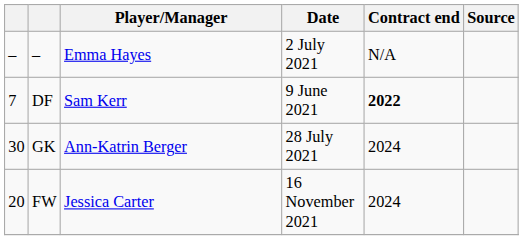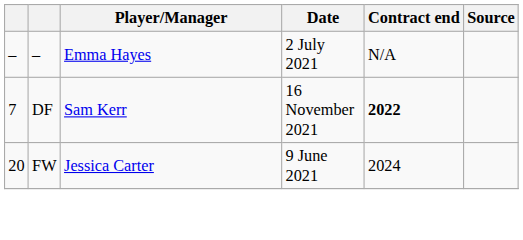DF | Date: 9 June 2021 -> 16 November 2021
- row: 30 | GK | Ann-Katrin Berger | 28 July 2021 | 2024
FW | Date: 16 November 2021 -> 9 June 2021
